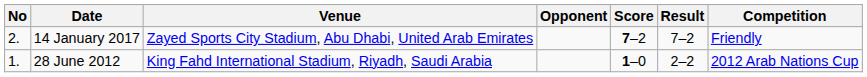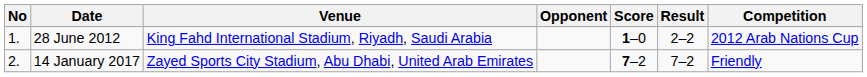rows swapped: 28 June 2012 <-> 14 January 2017
